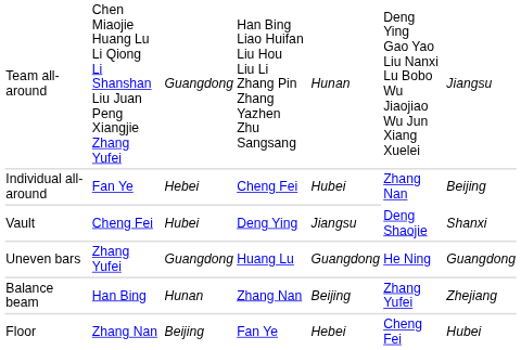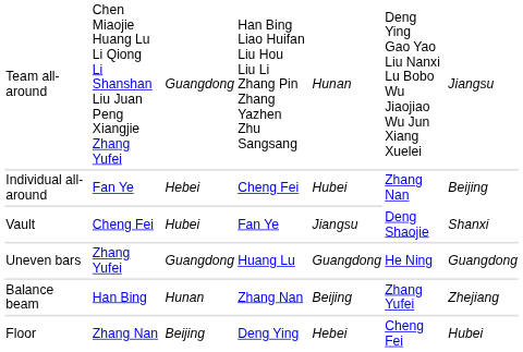Vault | column 4: Deng Ying -> Fan Ye
Floor | column 4: Fan Ye -> Deng Ying
